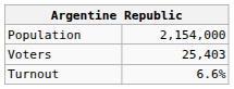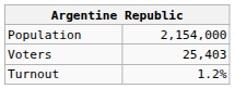Turnout | column 2: 6.6% -> 1.2%
